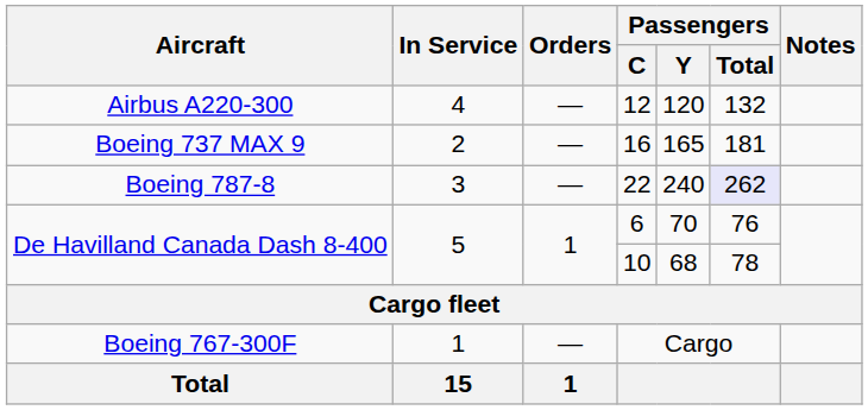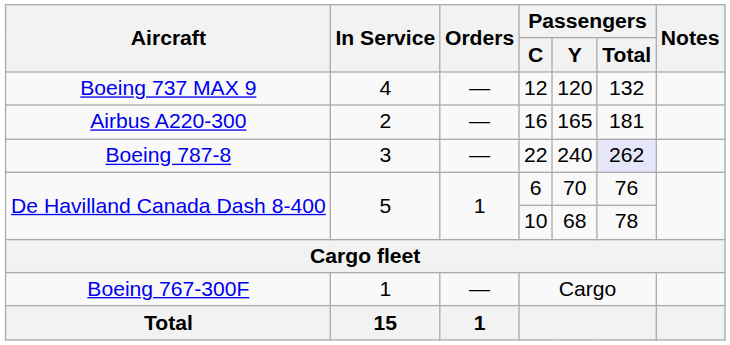12 | Aircraft: Airbus A220-300 -> Boeing 737 MAX 9
16 | Aircraft: Boeing 737 MAX 9 -> Airbus A220-300
